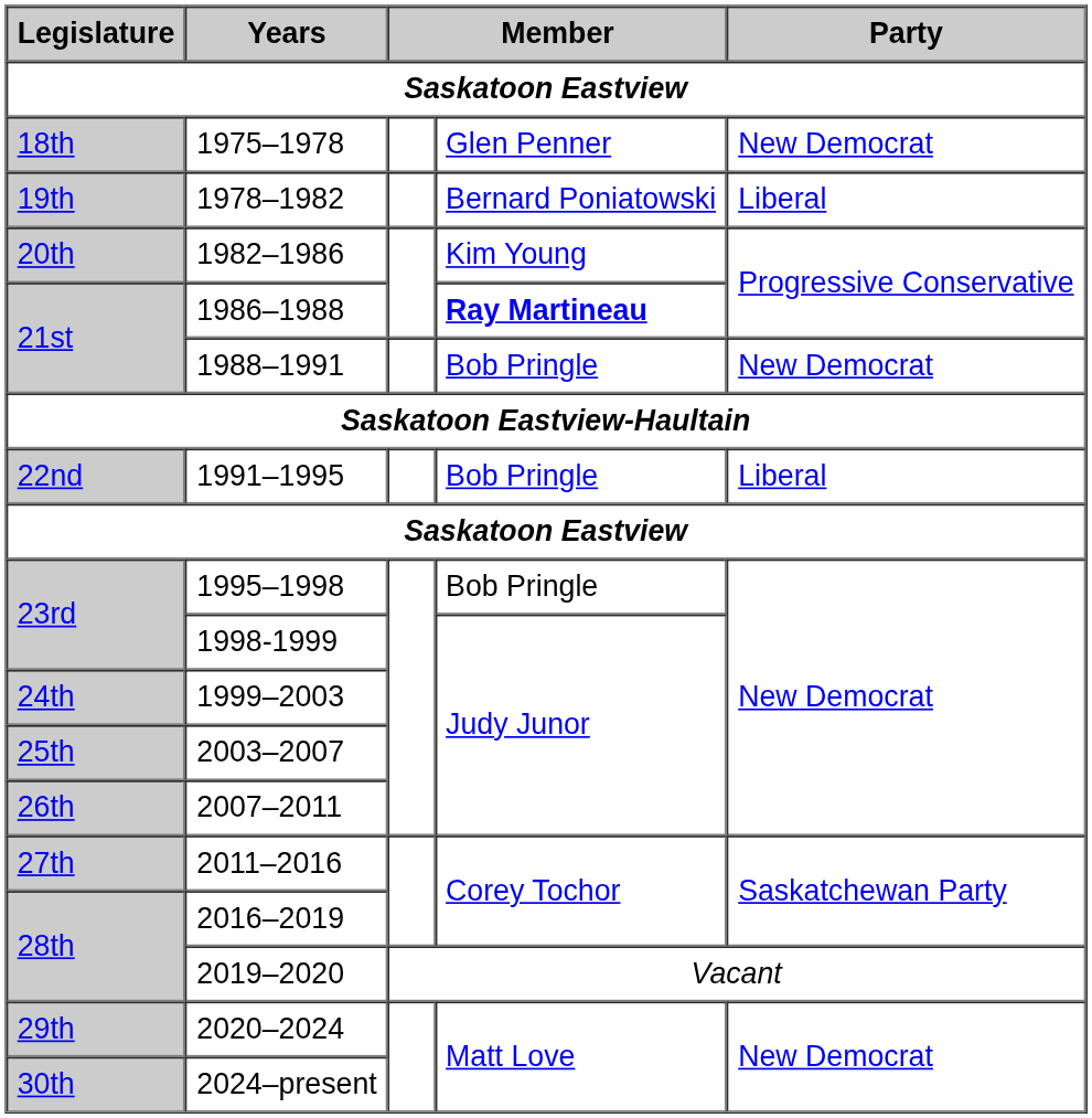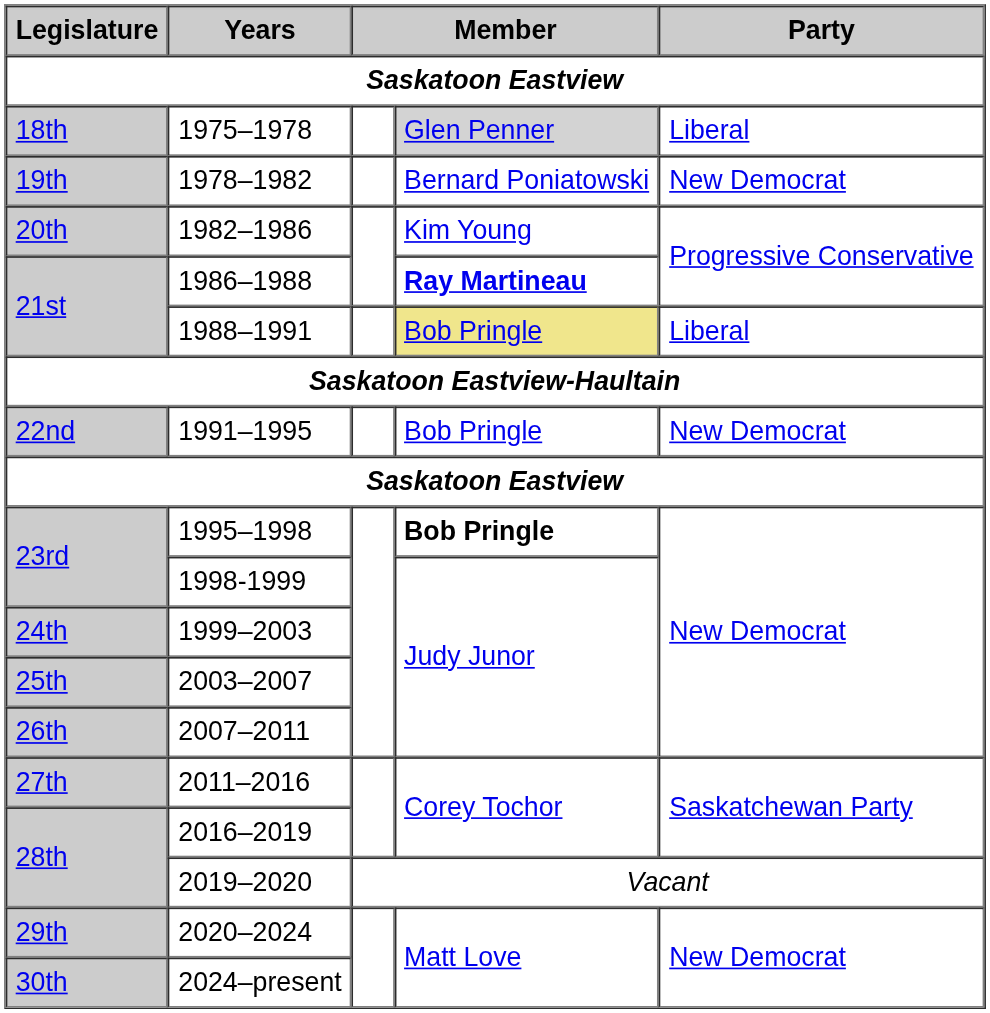1975–1978 | column 4: no background -> lightgrey background
1975–1978 | Party: New Democrat -> Liberal
1978–1982 | Party: Liberal -> New Democrat
1988–1991 | column 4: no background -> khaki background
1988–1991 | Party: New Democrat -> Liberal
1991–1995 | Party: Liberal -> New Democrat
1995–1998 | column 4: normal -> bold
